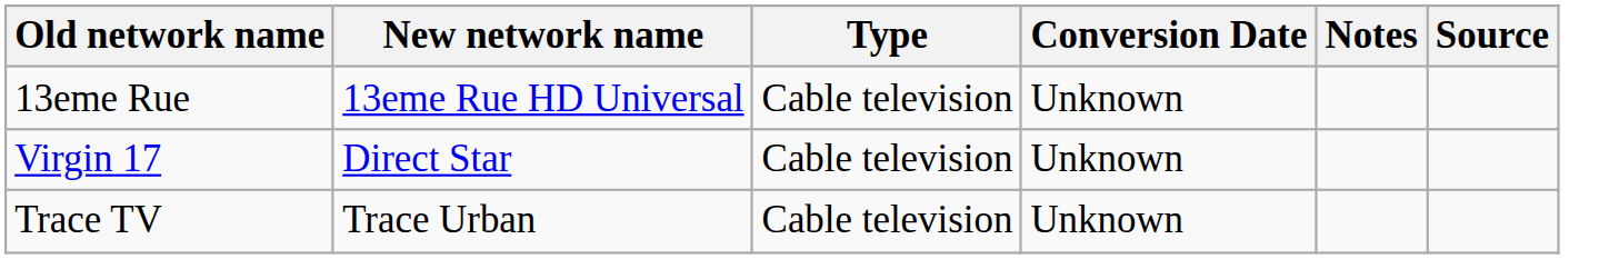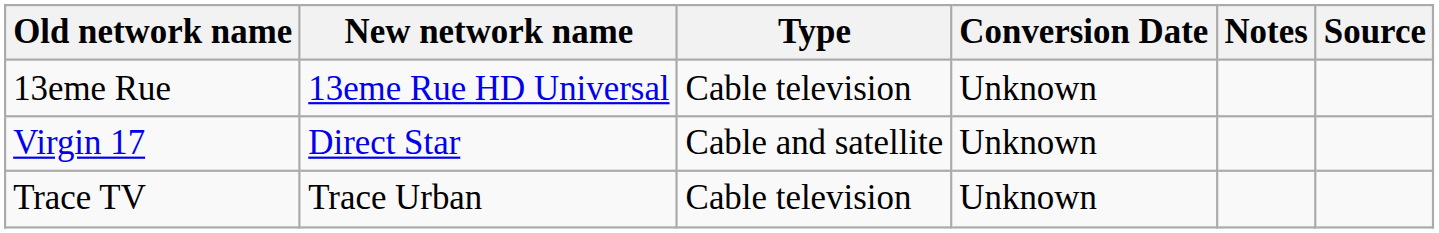Virgin 17 | Type: Cable television -> Cable and satellite
